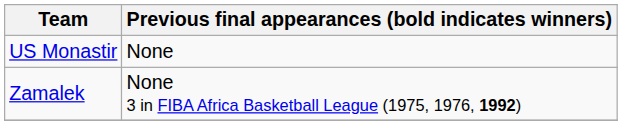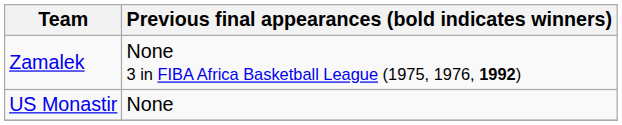rows swapped: US Monastir <-> Zamalek
